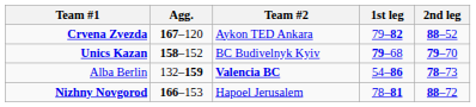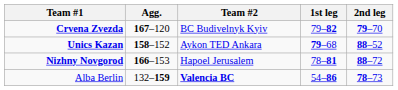Crvena Zvezda | Team #2: Aykon TED Ankara -> BC Budivelnyk Kyiv
Crvena Zvezda | 2nd leg: 88–52 -> 79–70
Unics Kazan | Team #2: BC Budivelnyk Kyiv -> Aykon TED Ankara
Unics Kazan | 2nd leg: 79–70 -> 88–52
rows swapped: Alba Berlin <-> Nizhny Novgorod
